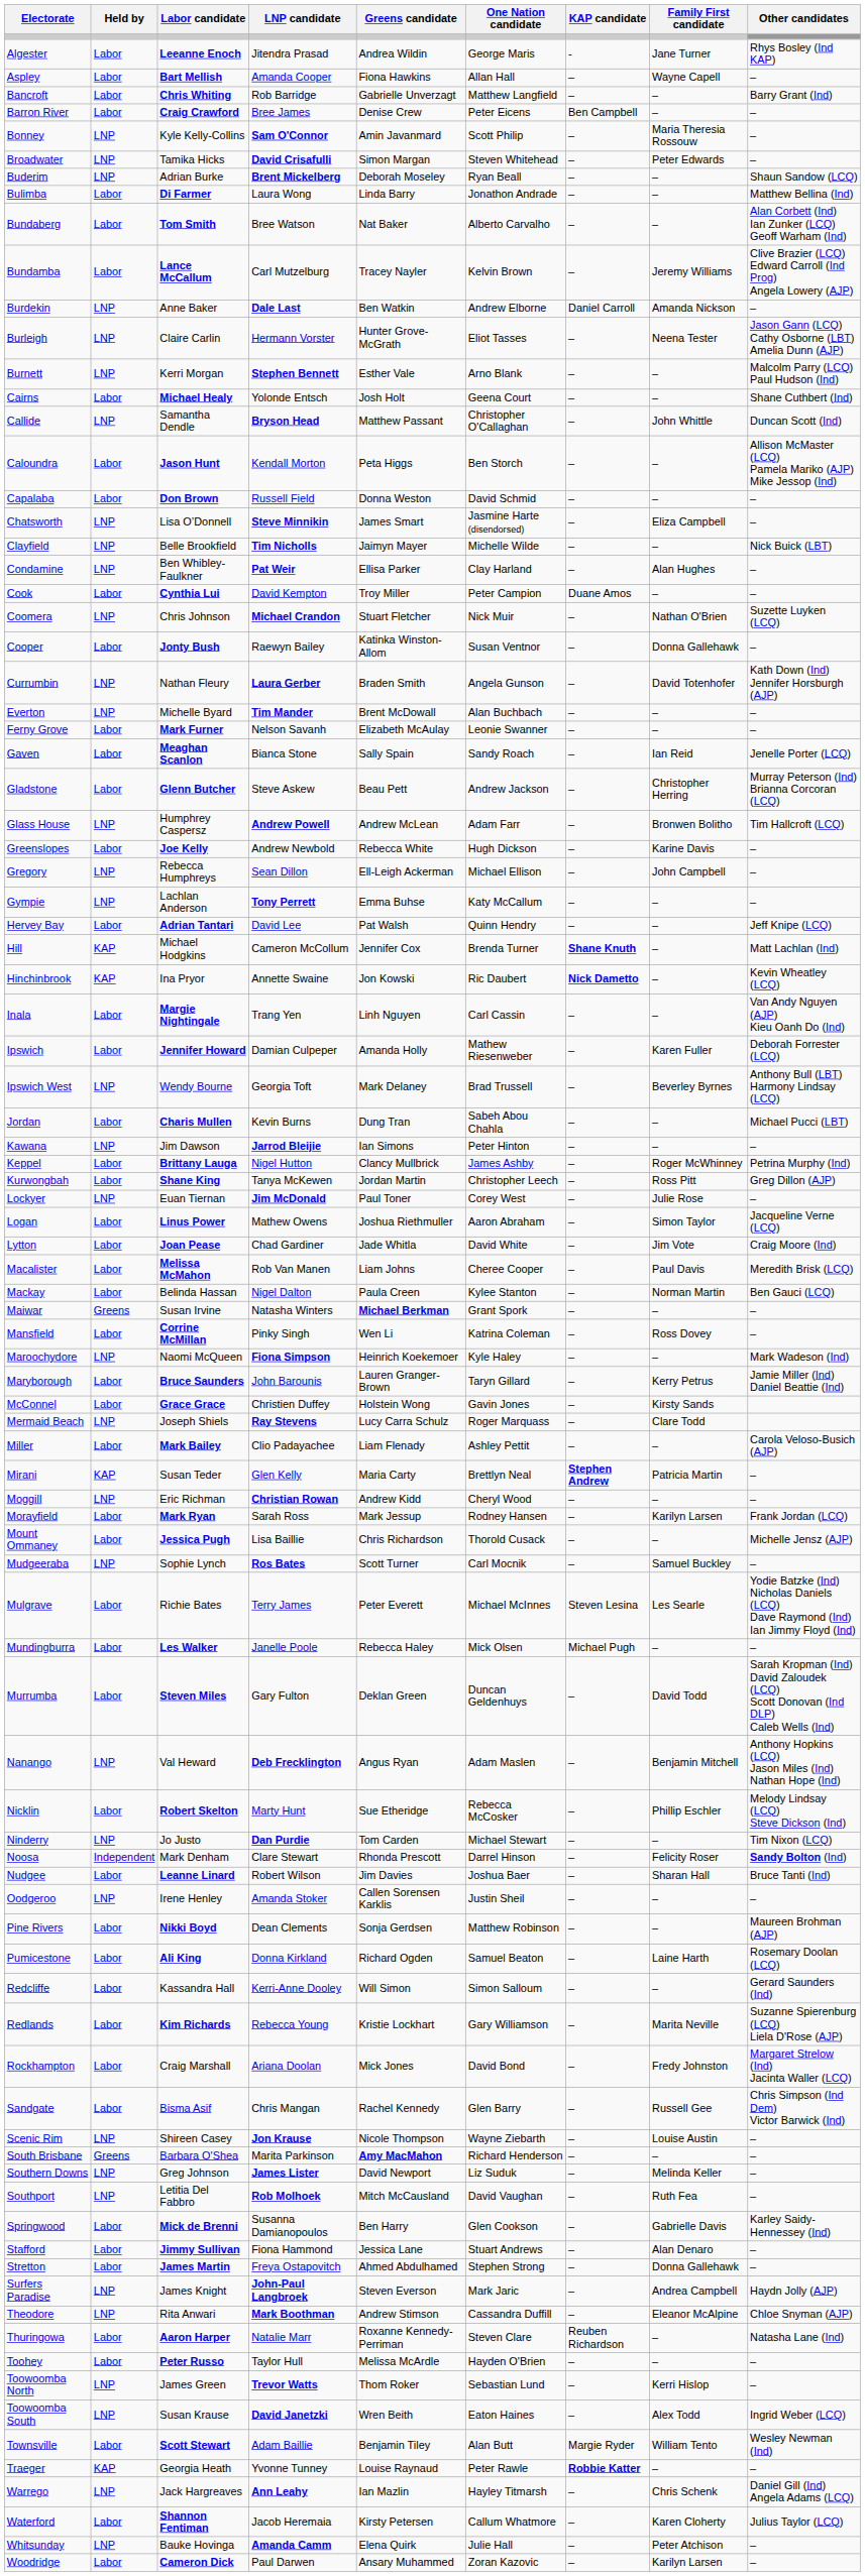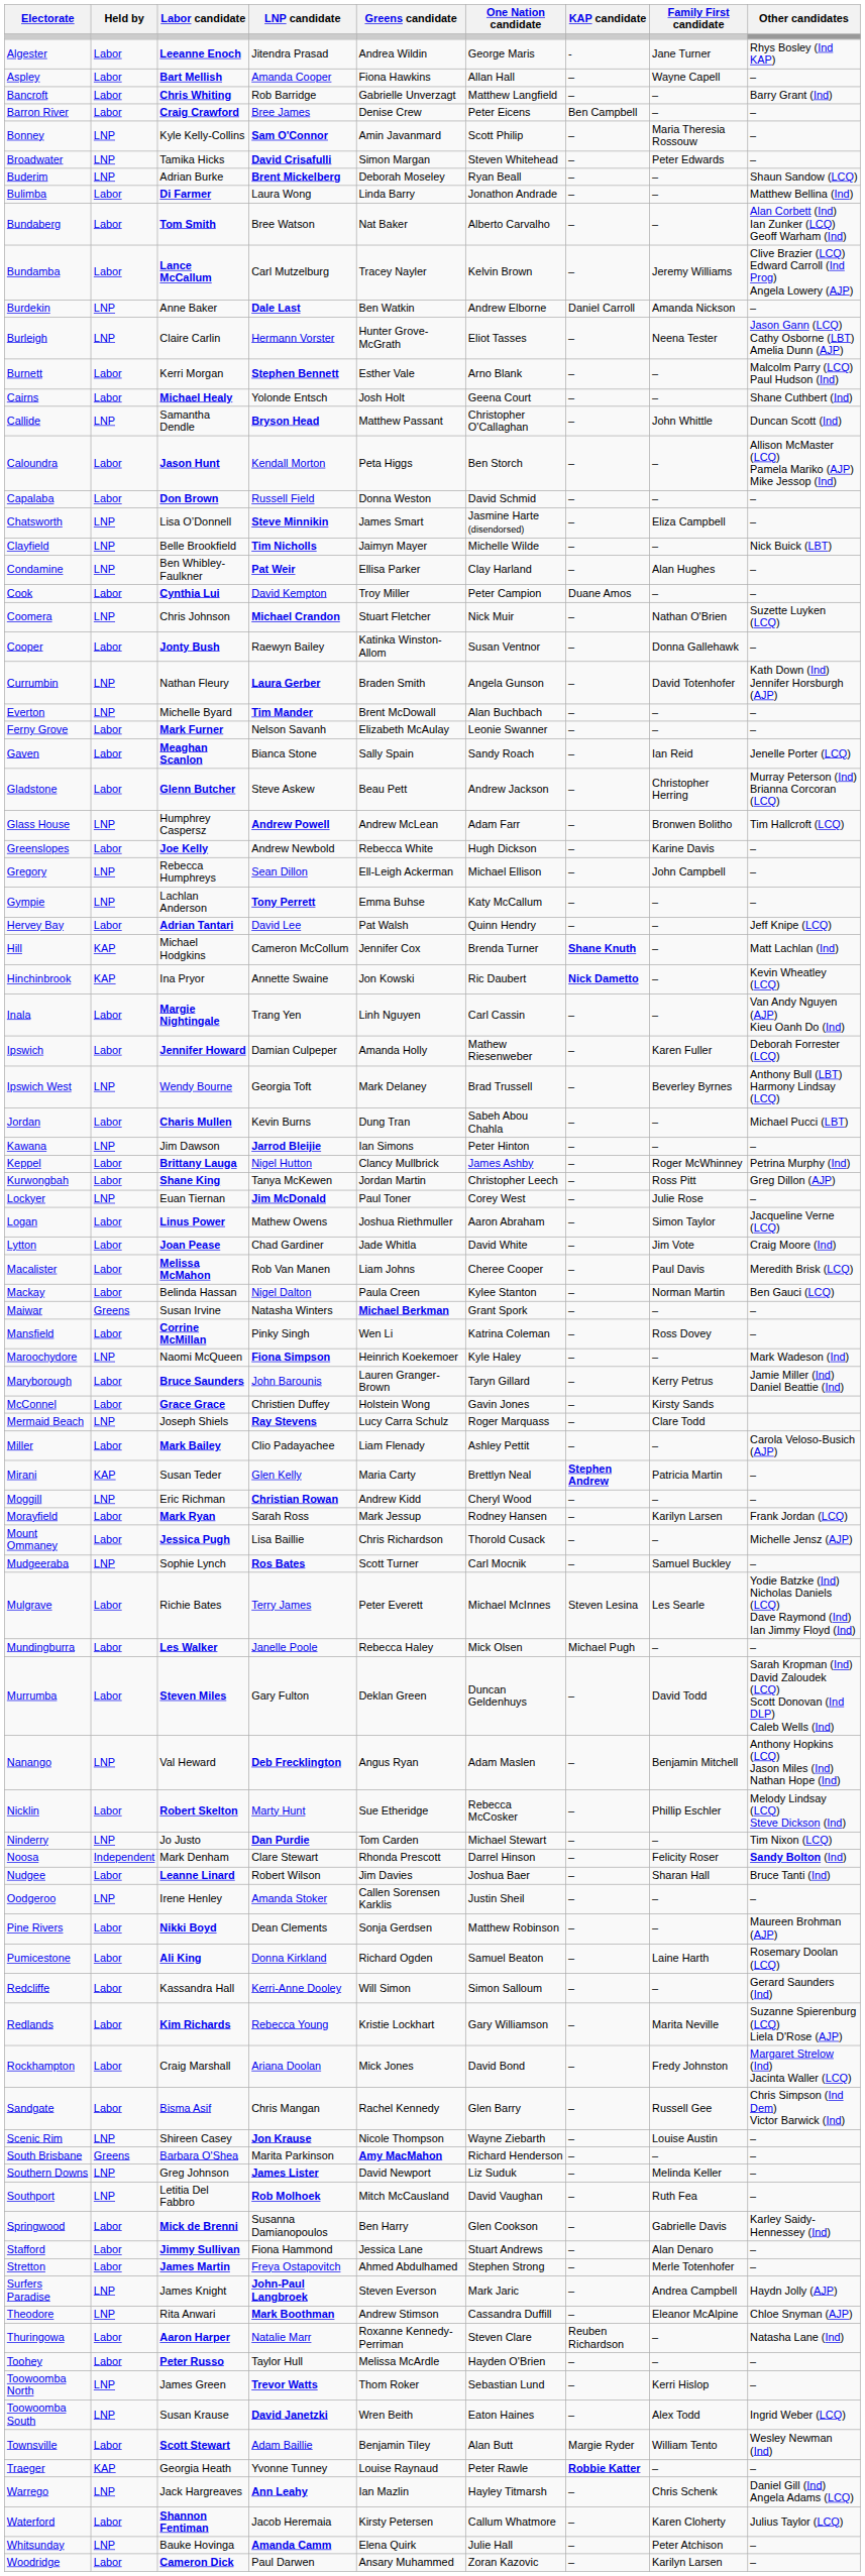Burnett | Held by: LNP -> Labor
Stretton | Family First candidate: Donna Gallehawk -> Merle Totenhofer
